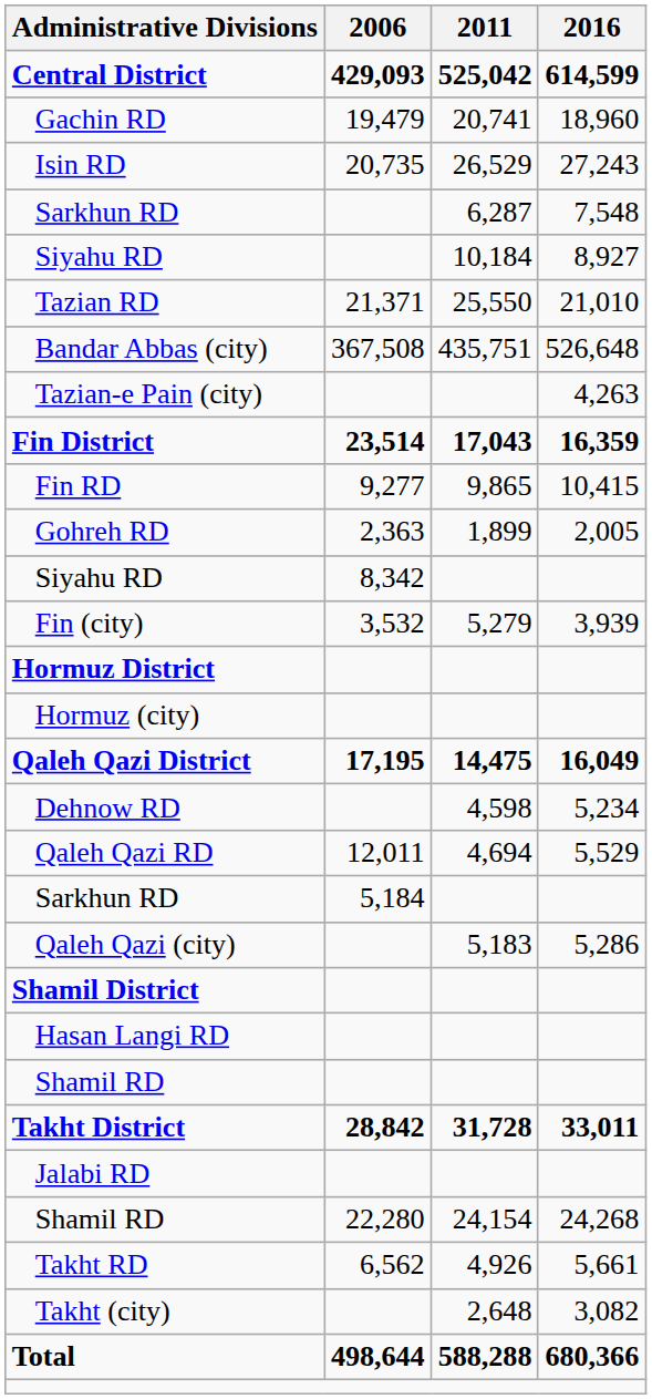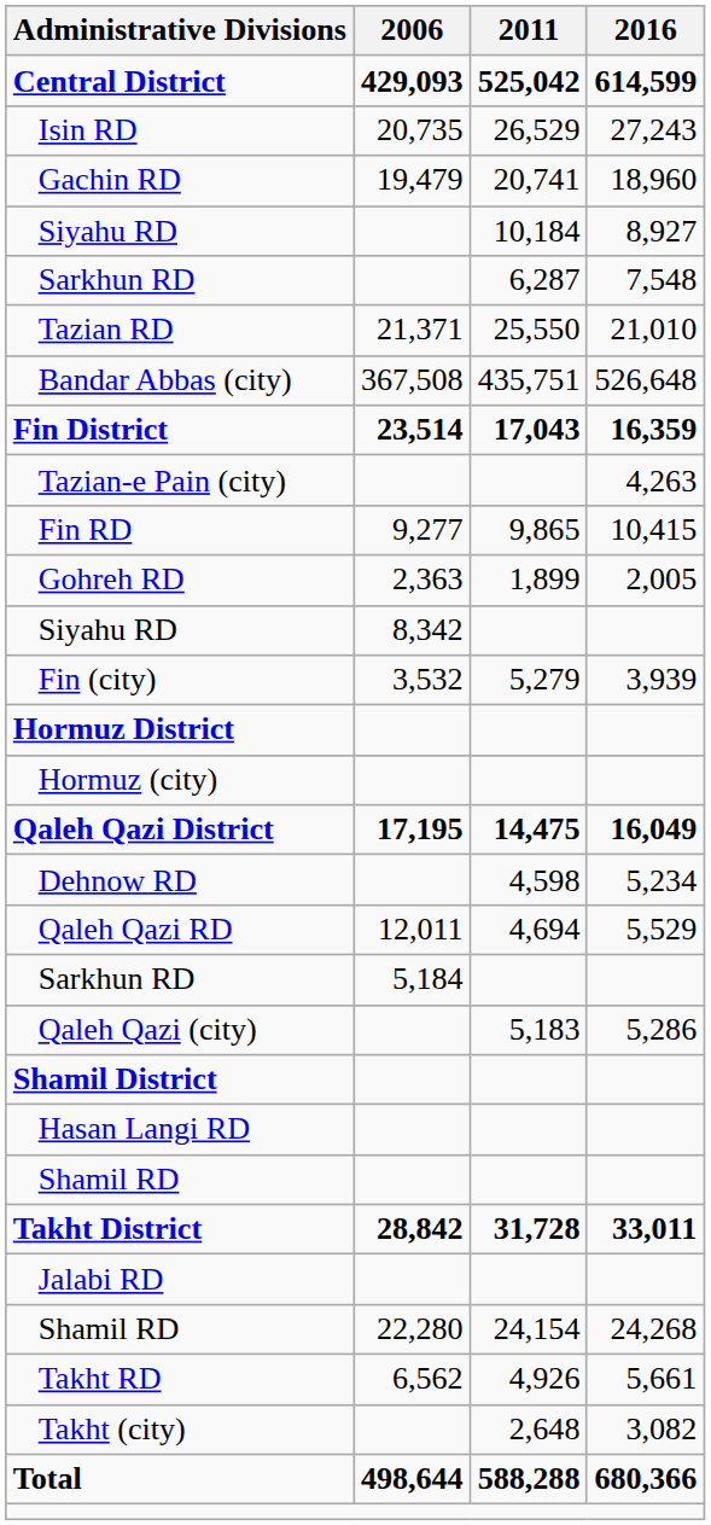rows swapped: Gachin RD <-> Isin RD
rows swapped: Sarkhun RD / 7,548 <-> Siyahu RD / 8,927
rows swapped: Tazian-e Pain (city) <-> Fin District
